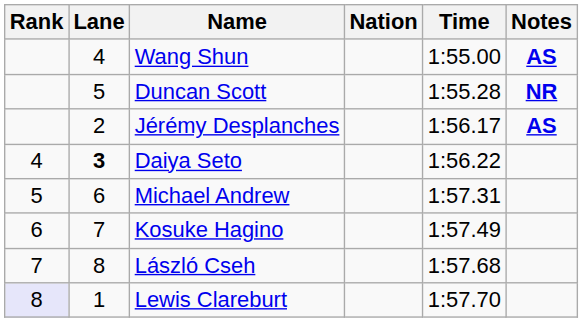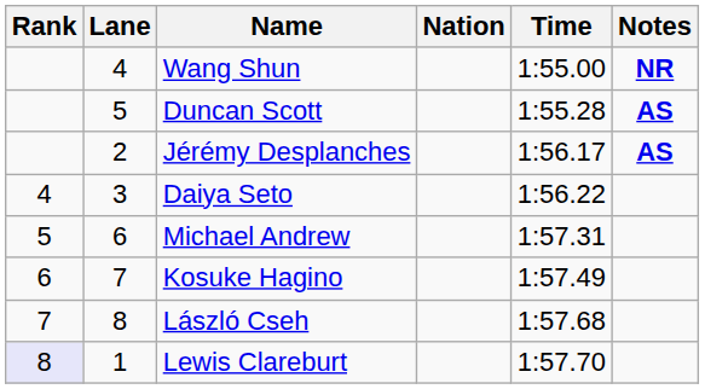Wang Shun | Notes: AS -> NR
Duncan Scott | Notes: NR -> AS
Daiya Seto | Lane: bold -> normal
